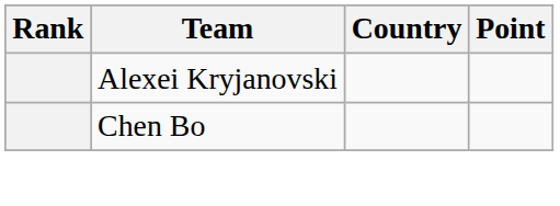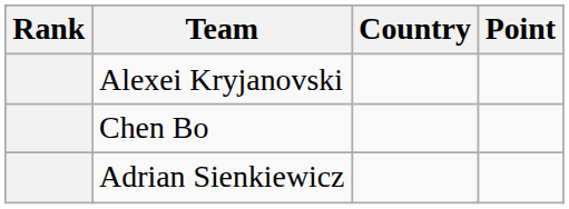+ row: Adrian Sienkiewicz
